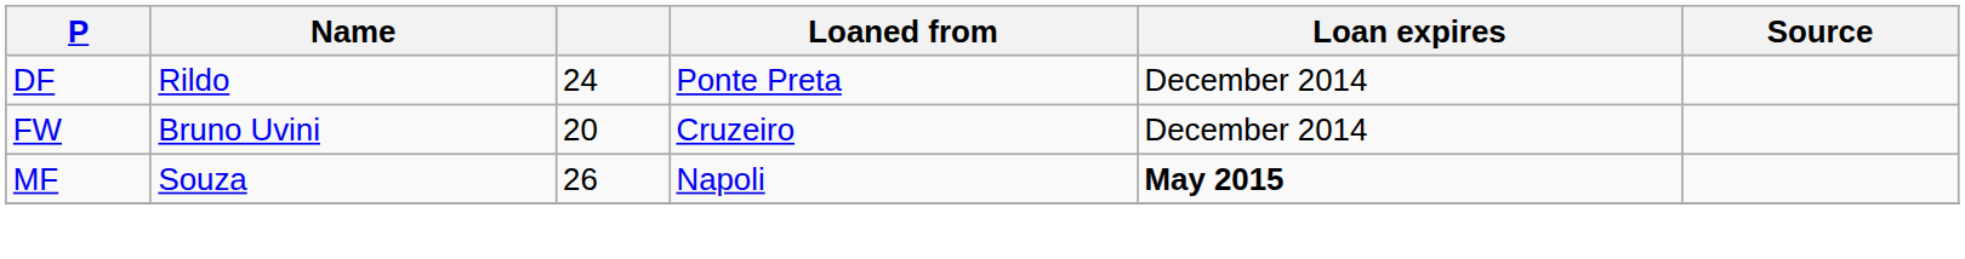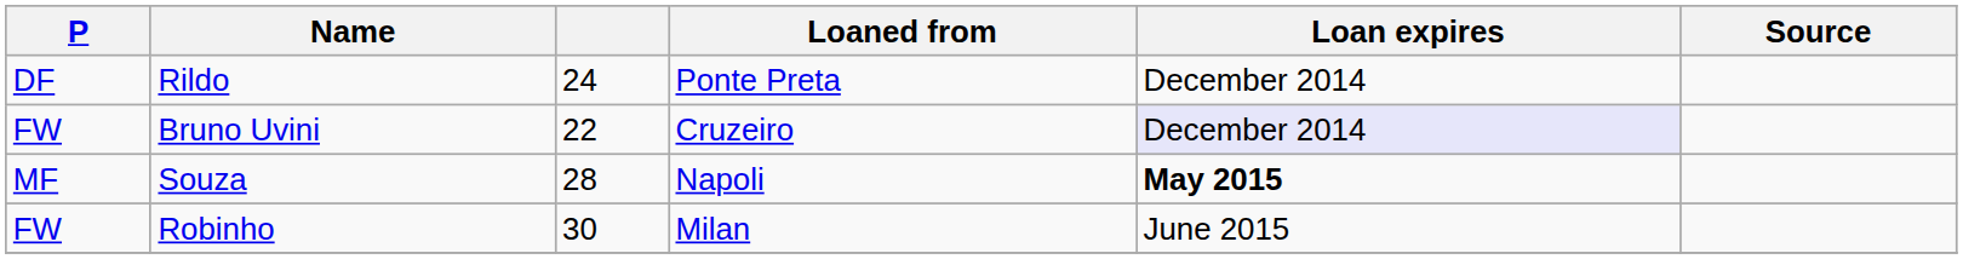Bruno Uvini | column 3: 20 -> 22
Bruno Uvini | Loan expires: no background -> lavender background
Souza | column 3: 26 -> 28
+ row: FW | Robinho | 30 | Milan | June 2015
